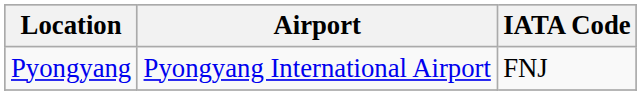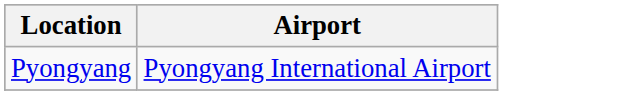- column: IATA Code | FNJ
